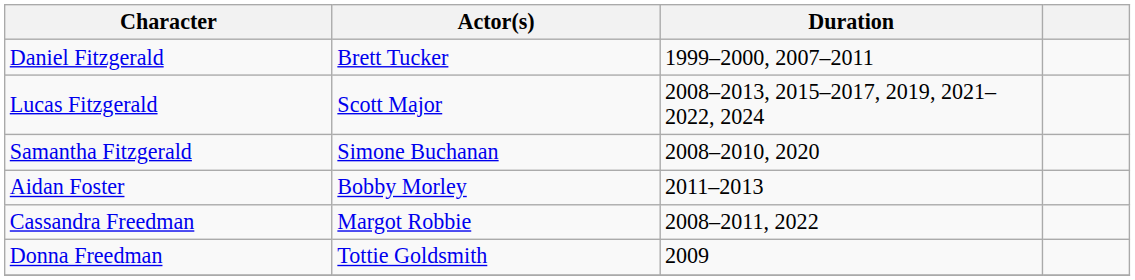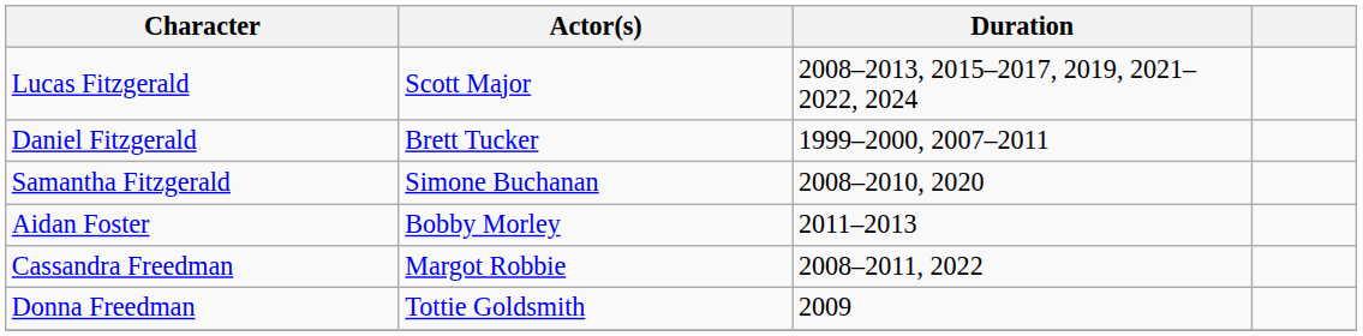rows swapped: Daniel Fitzgerald <-> Lucas Fitzgerald
